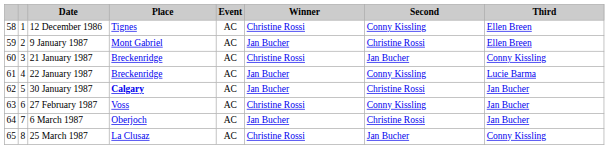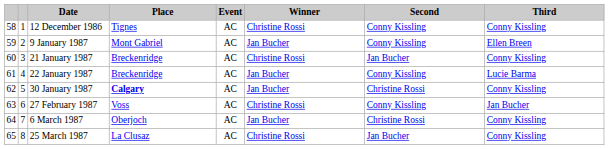12 December 1986 | Third: Ellen Breen -> Conny Kissling
9 January 1987 | Second: Christine Rossi -> Conny Kissling
30 January 1987 | Third: Jan Bucher -> Conny Kissling
6 March 1987 | Third: Jan Bucher -> Conny Kissling
